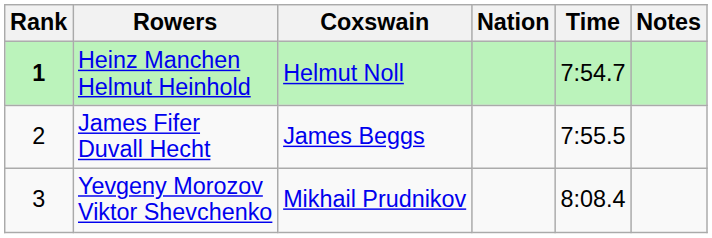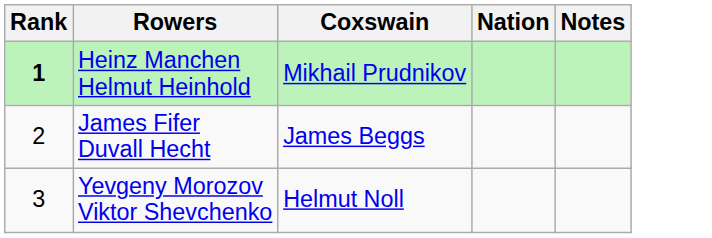- column: Time | 7:54.7 | 7:55.5 | 8:08.4
Heinz Manchen Helmut Heinhold | Coxswain: Helmut Noll -> Mikhail Prudnikov
Yevgeny Morozov Viktor Shevchenko | Coxswain: Mikhail Prudnikov -> Helmut Noll
